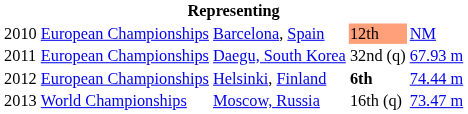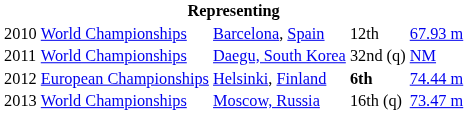Barcelona, Spain | column 2: European Championships -> World Championships
Barcelona, Spain | column 4: lightsalmon background -> no background
Barcelona, Spain | column 5: NM -> 67.93 m
Daegu, South Korea | column 2: European Championships -> World Championships
Daegu, South Korea | column 5: 67.93 m -> NM
